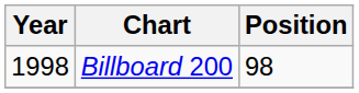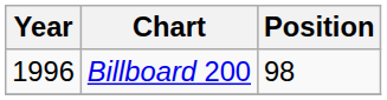Billboard 200 | Year: 1998 -> 1996
